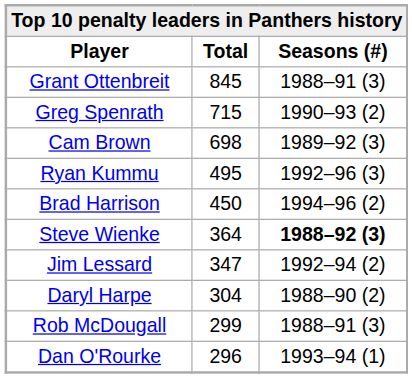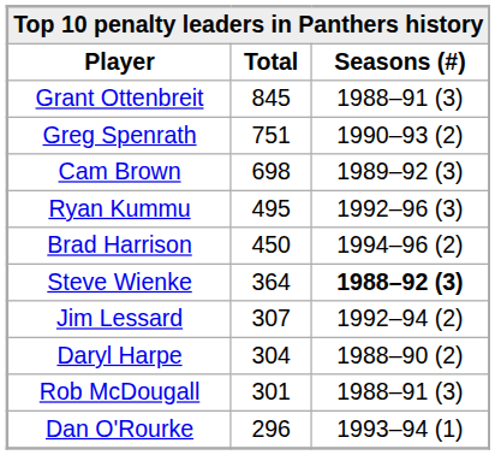Greg Spenrath | Total: 715 -> 751
Jim Lessard | Total: 347 -> 307
Rob McDougall | Total: 299 -> 301
